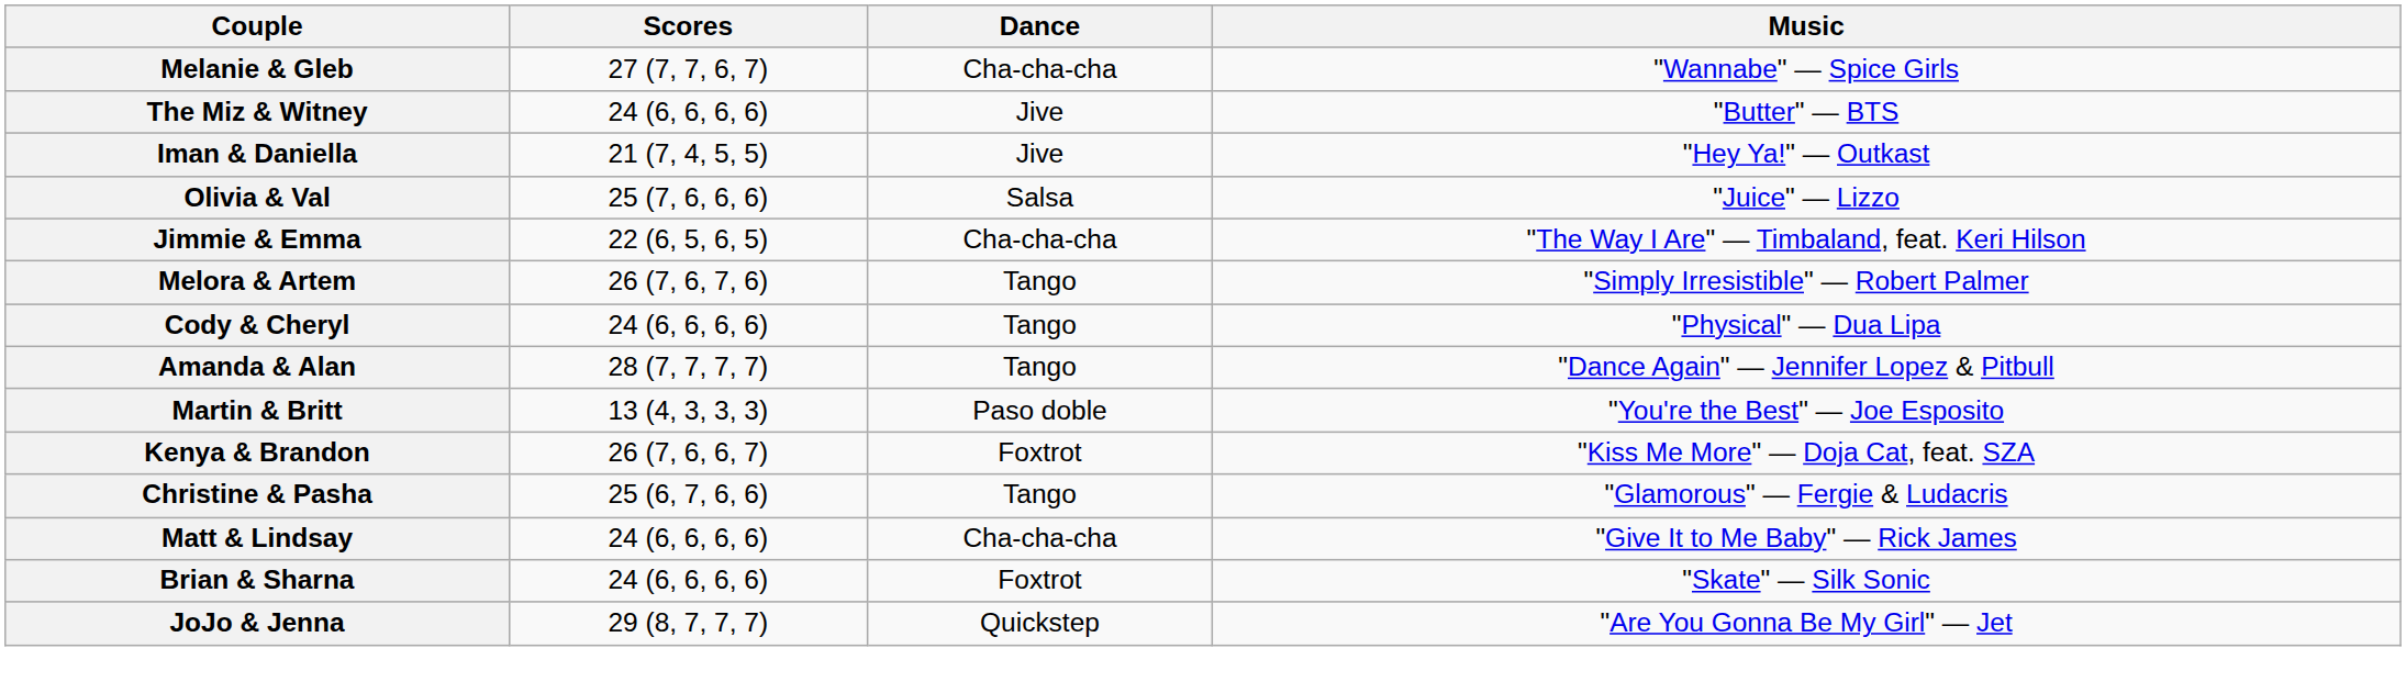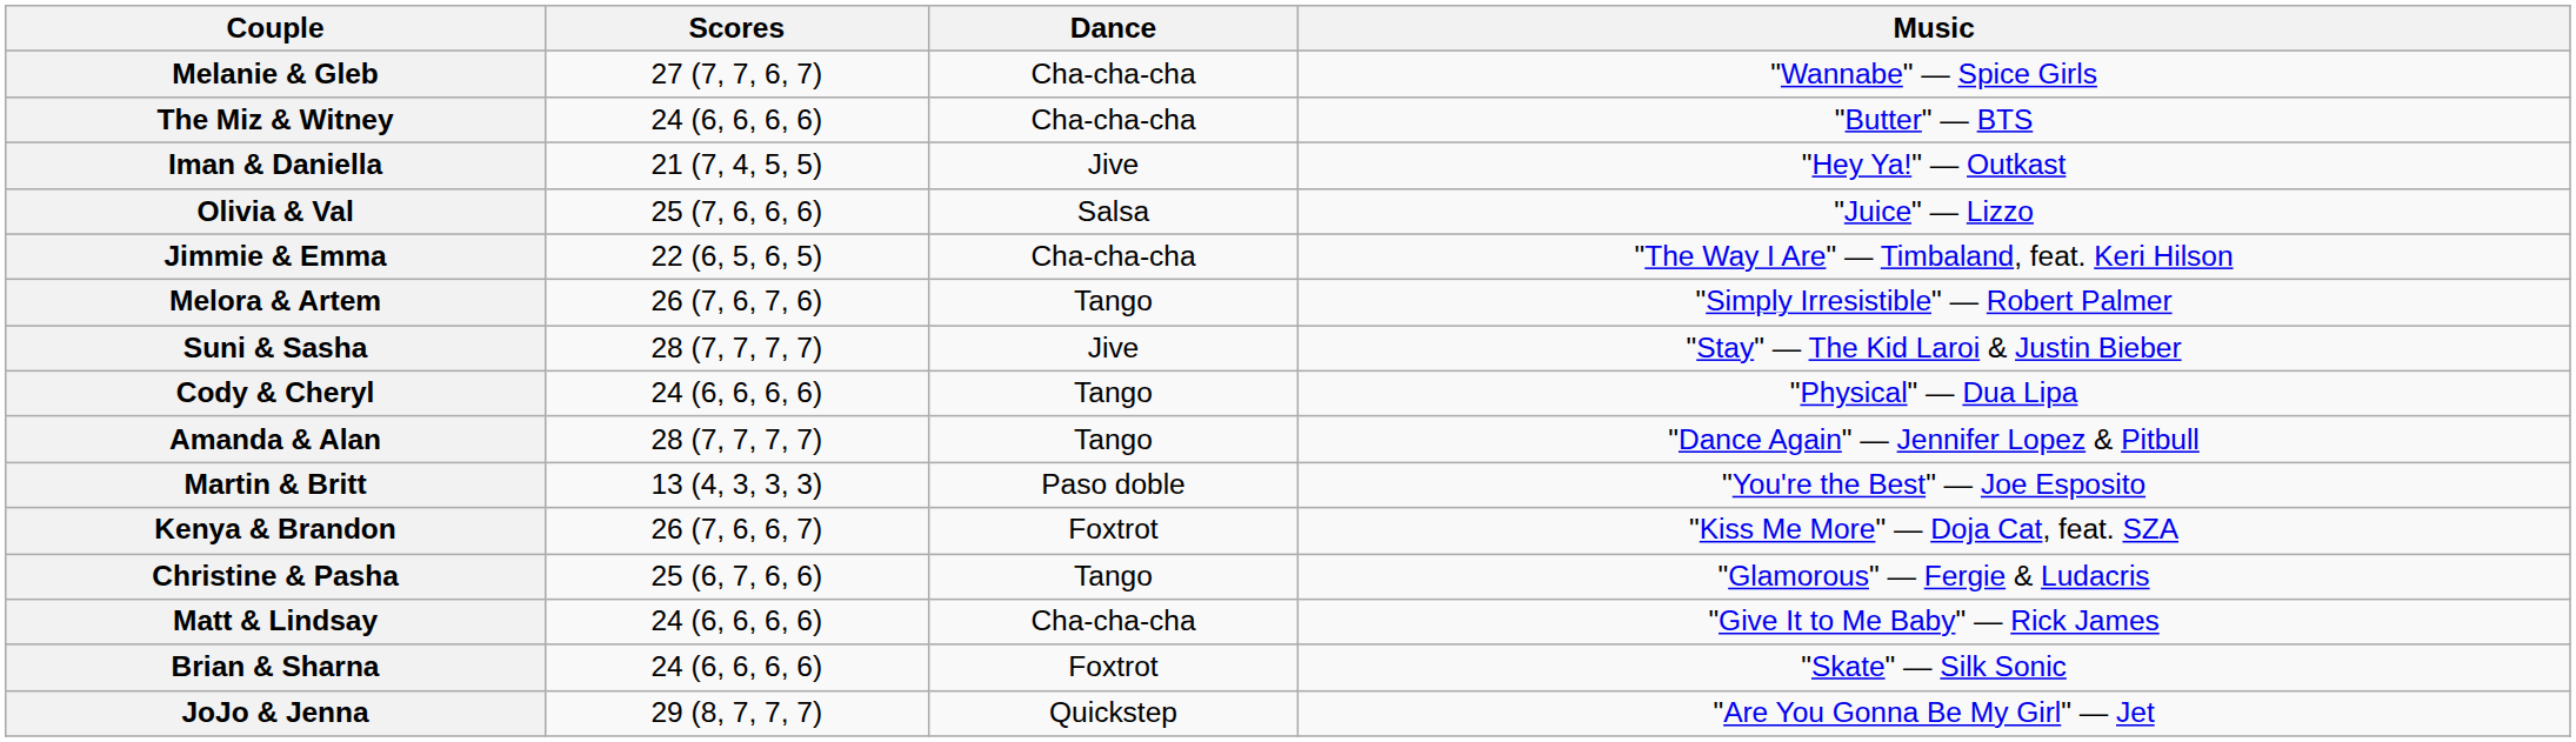The Miz & Witney | Dance: Jive -> Cha-cha-cha
+ row: Suni & Sasha | 28 (7, 7, 7, 7) | Jive | "Stay" — The Kid Laroi & Justin Bieber
